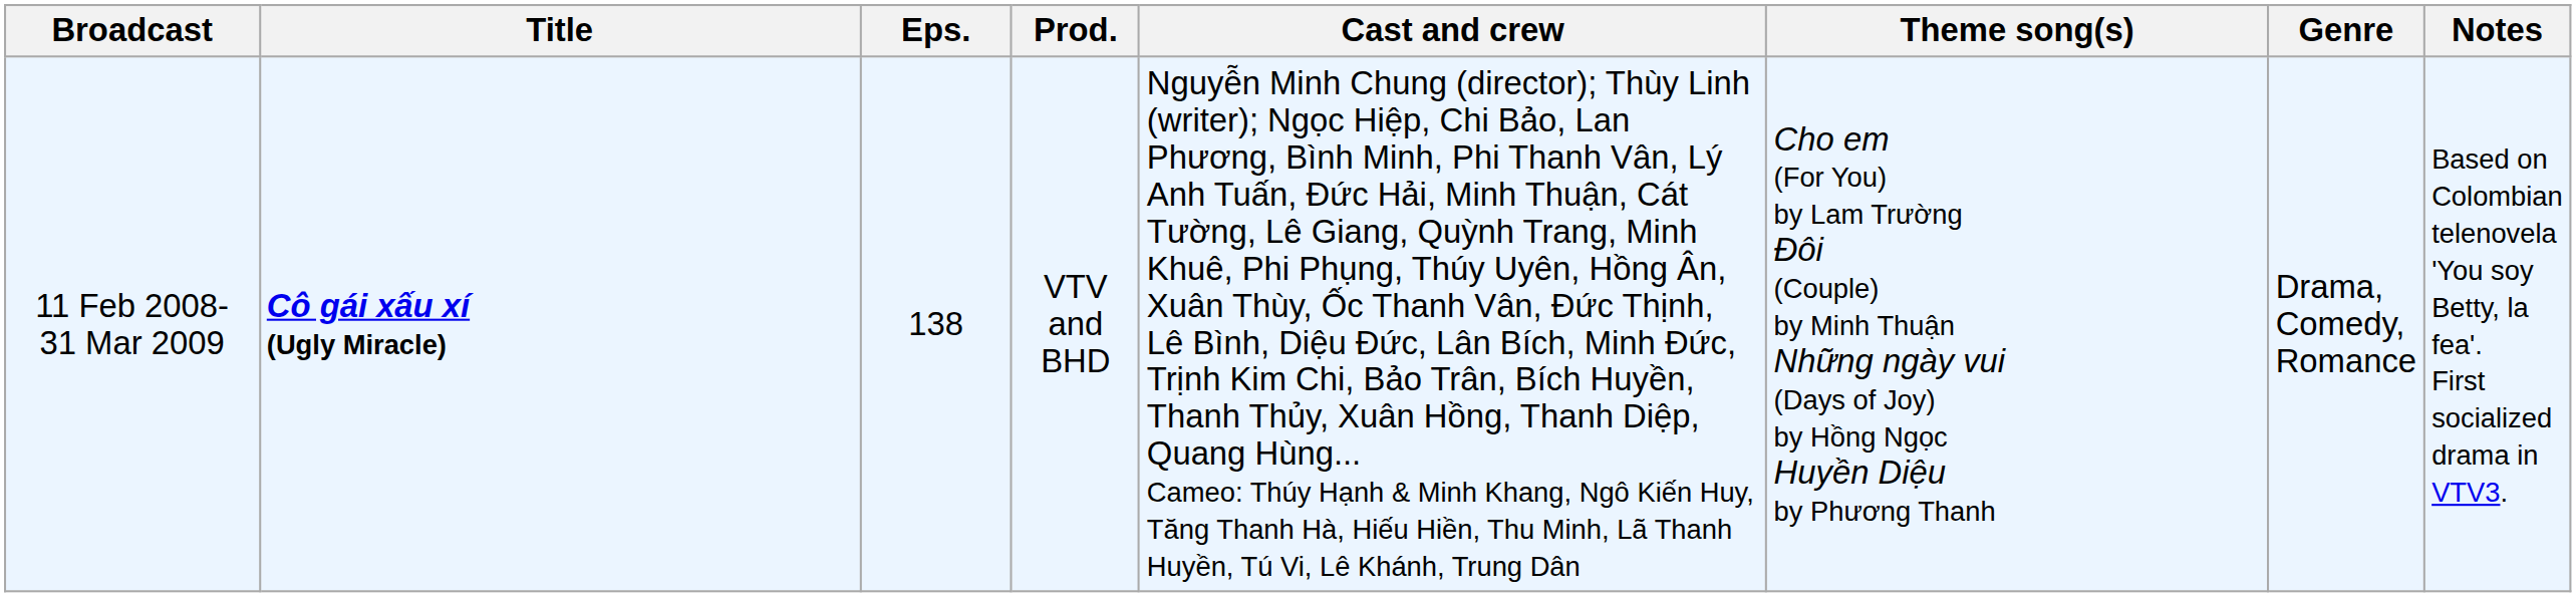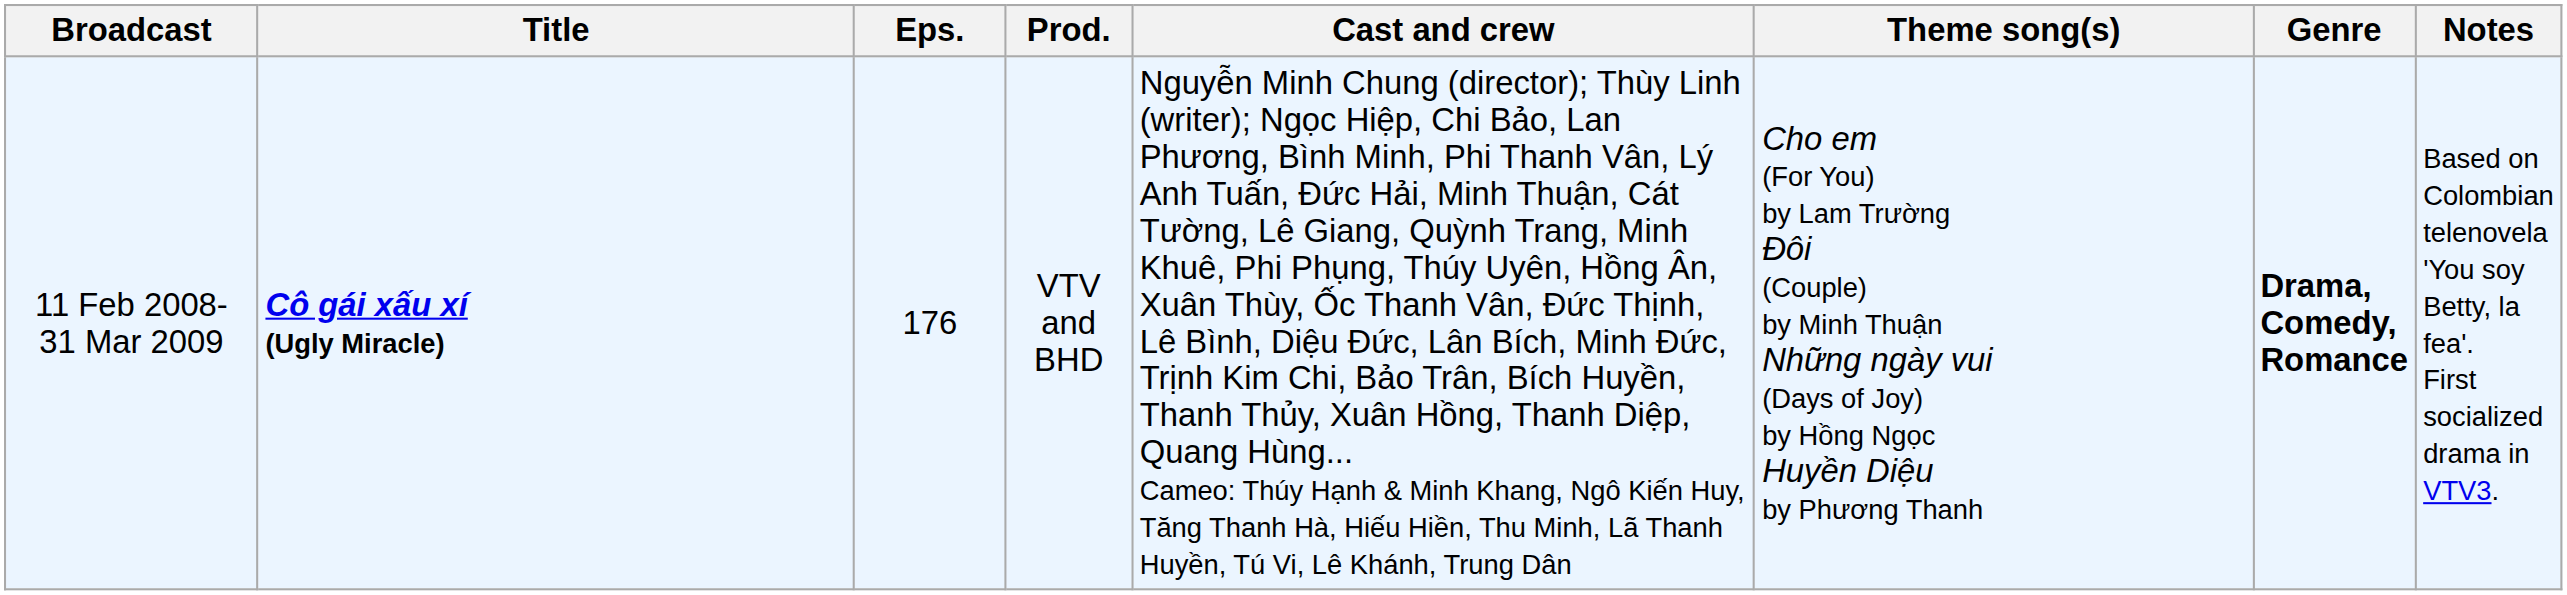11 Feb 2008- 31 Mar 2009 | Eps.: 138 -> 176
11 Feb 2008- 31 Mar 2009 | Genre: normal -> bold
